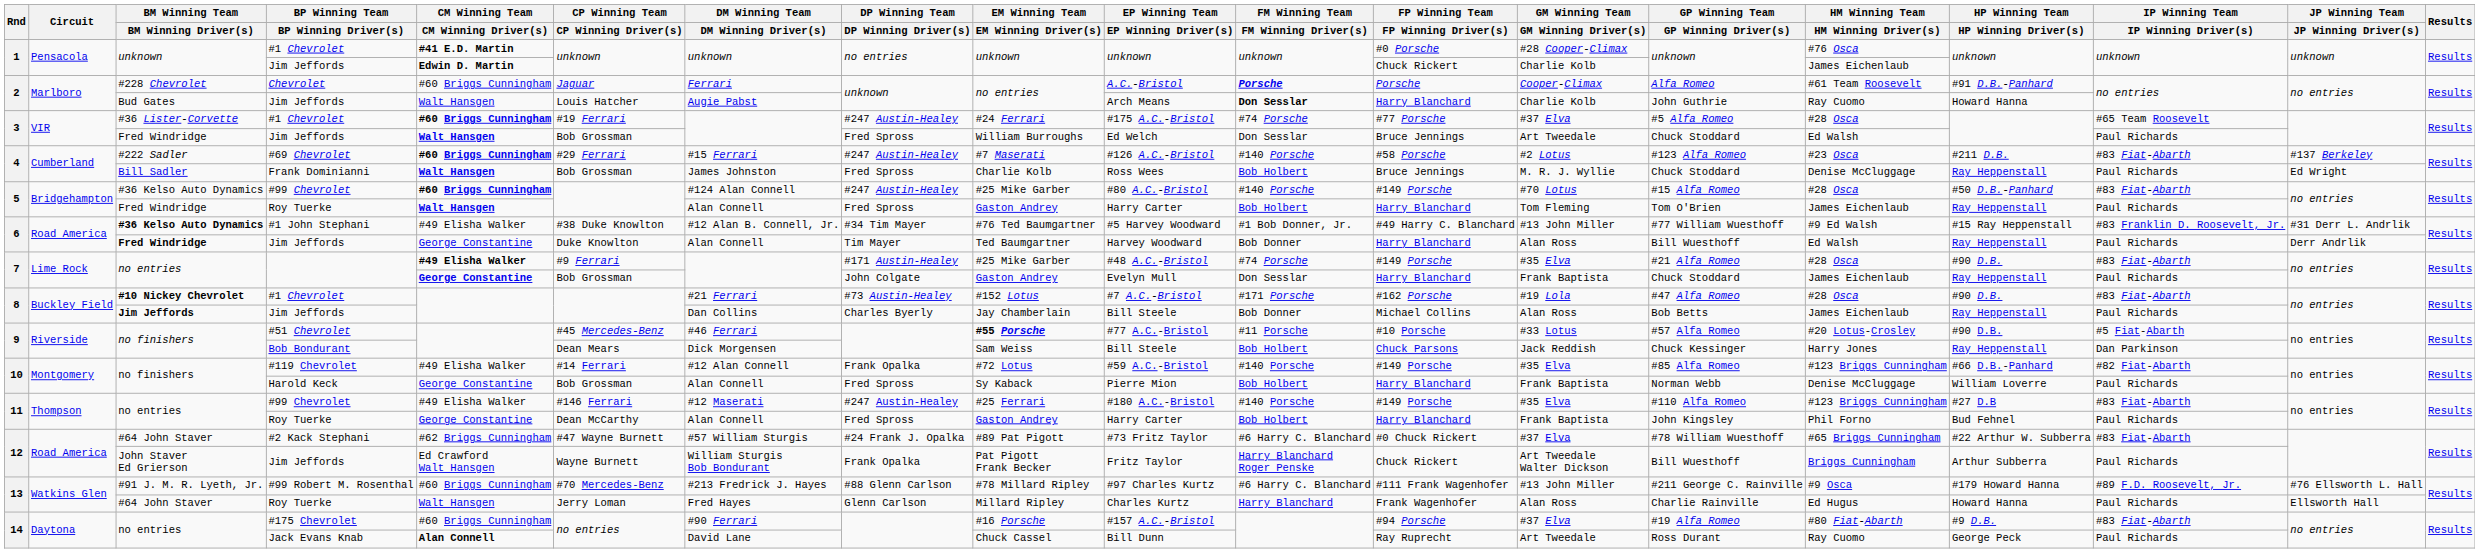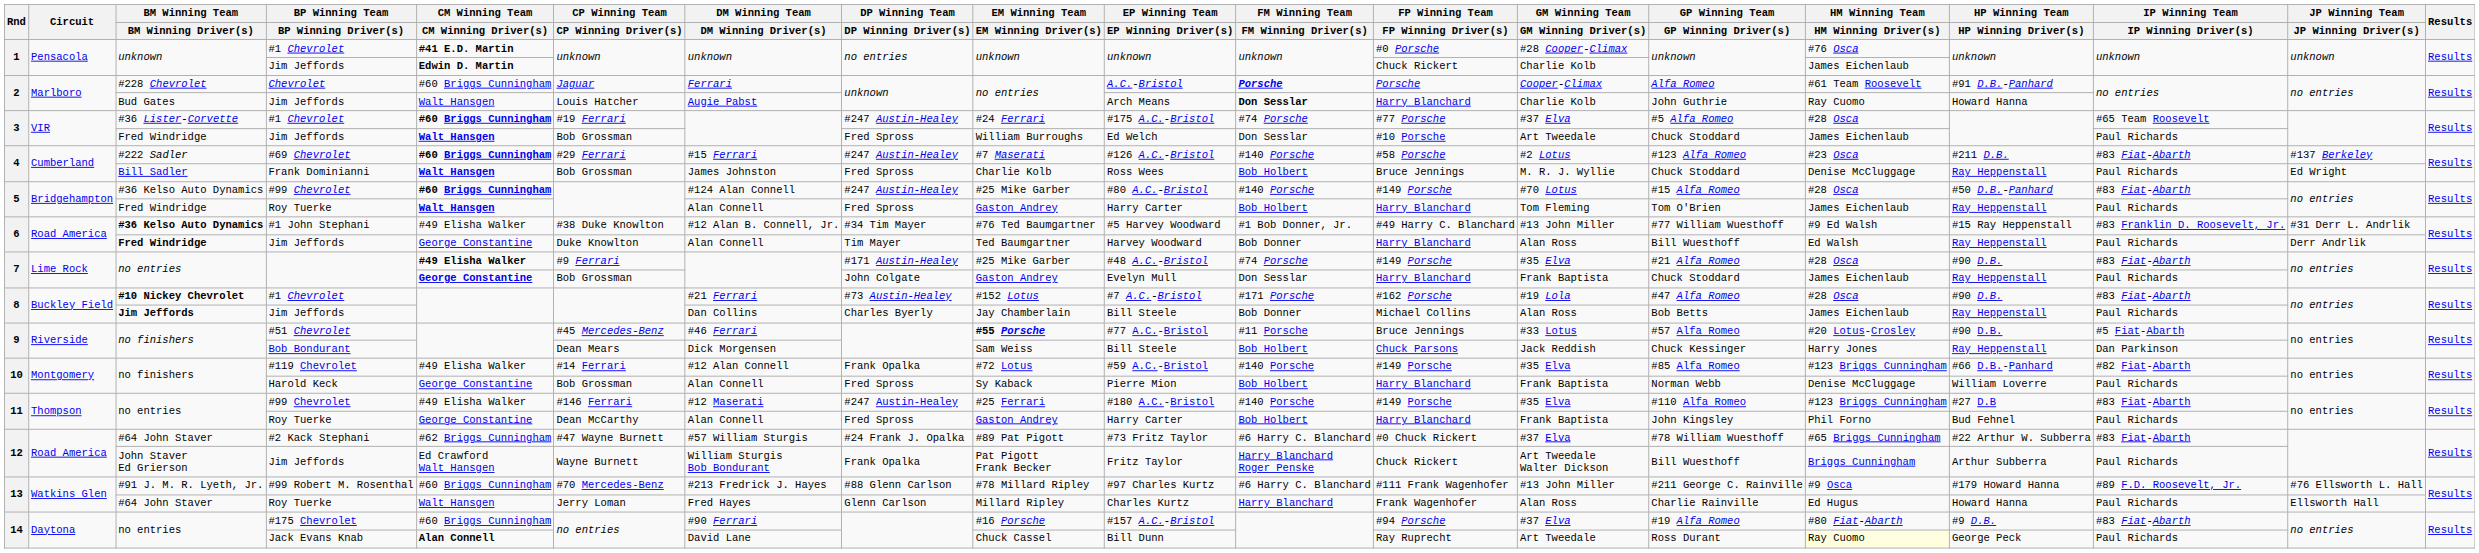3 / Jim Jeffords | FP Winning Team / FP Winning Driver(s): Bruce Jennings -> #10 Porsche
3 / Jim Jeffords | HM Winning Team / HM Winning Driver(s): Ed Walsh -> James Eichenlaub
#51 Chevrolet | FP Winning Team / FP Winning Driver(s): #10 Porsche -> Bruce Jennings
Jack Evans Knab | HM Winning Team / HM Winning Driver(s): no background -> lightyellow background
